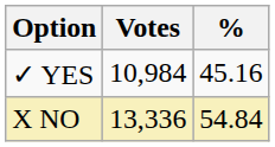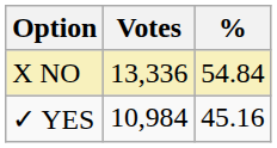rows swapped: X NO <-> ✓ YES
